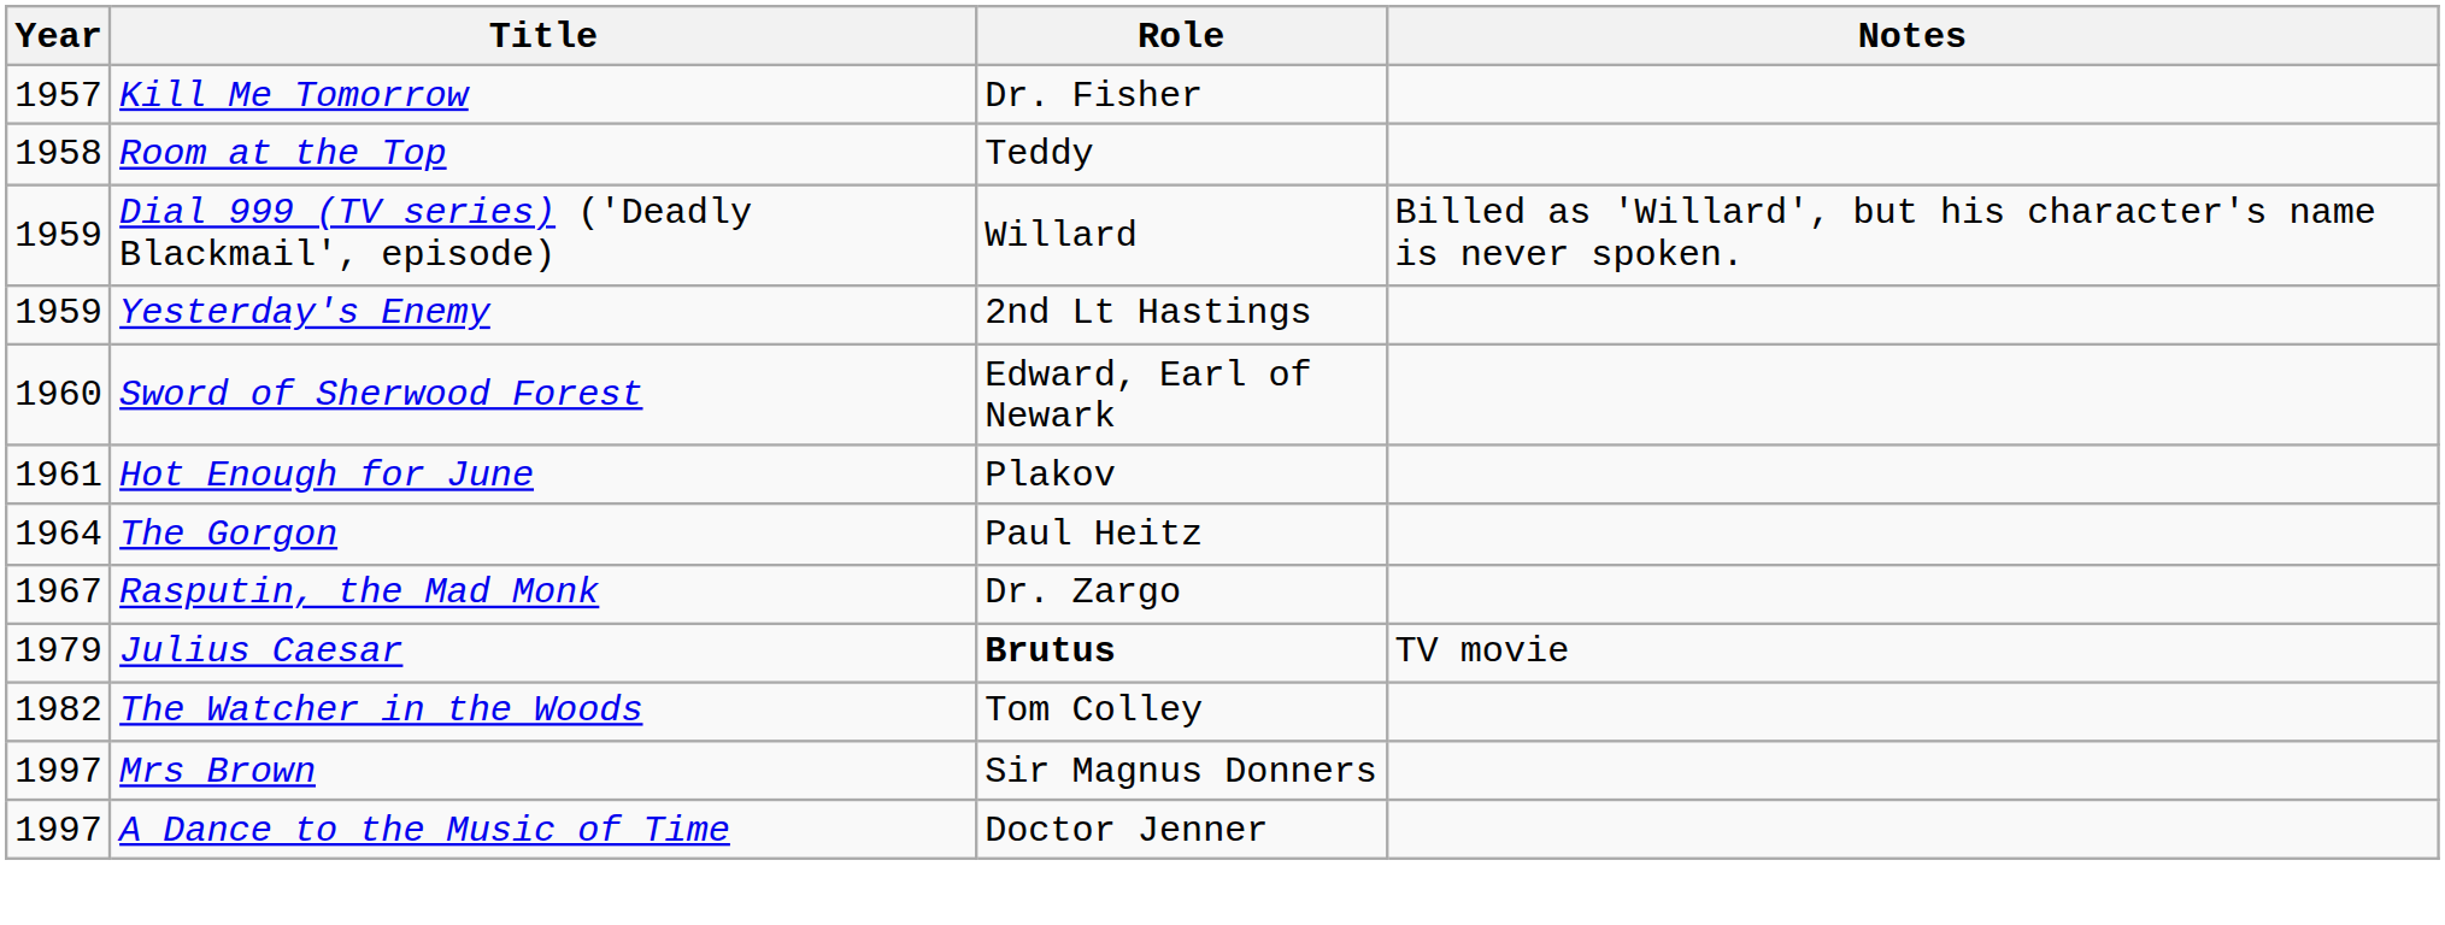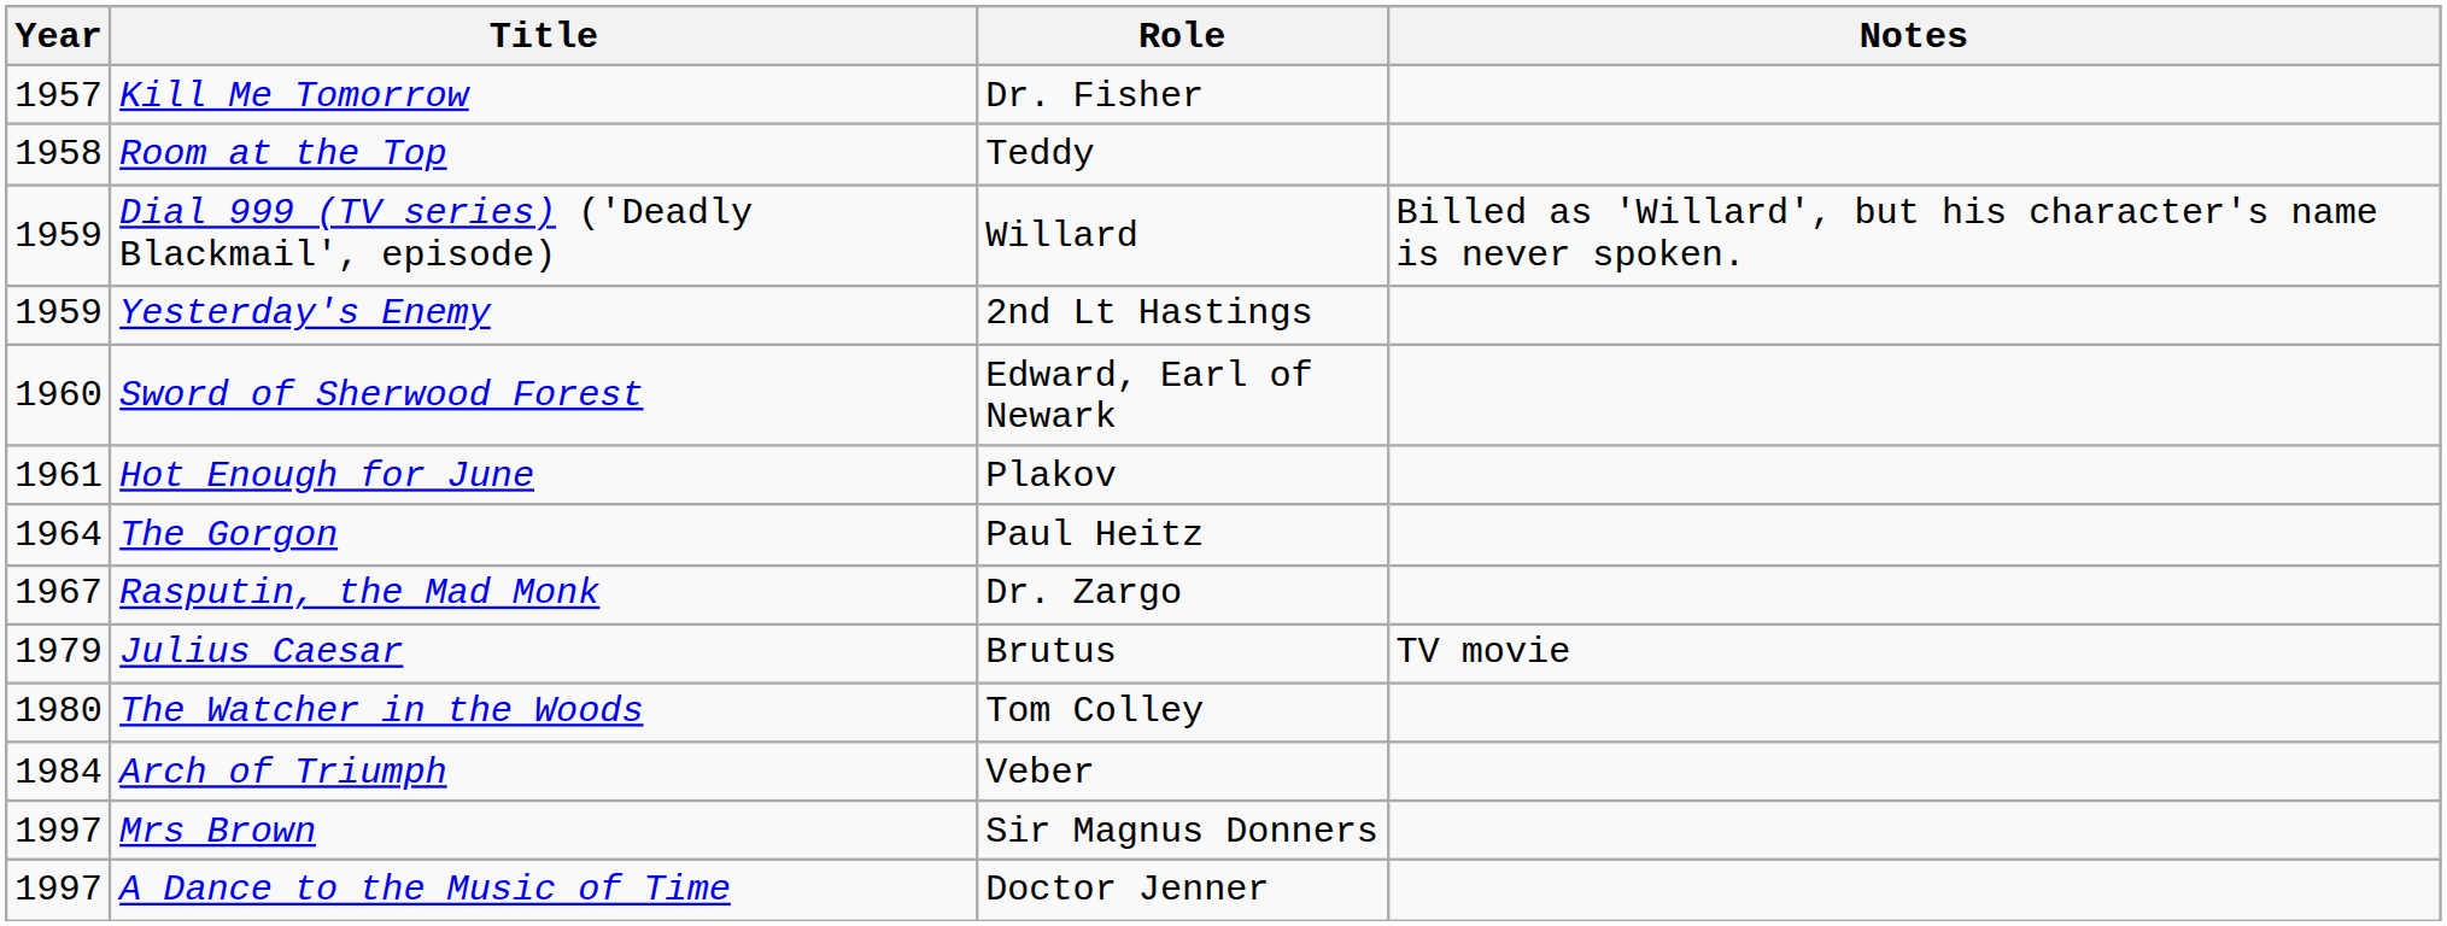Julius Caesar | Role: bold -> normal
The Watcher in the Woods | Year: 1982 -> 1980
+ row: 1984 | Arch of Triumph | Veber
